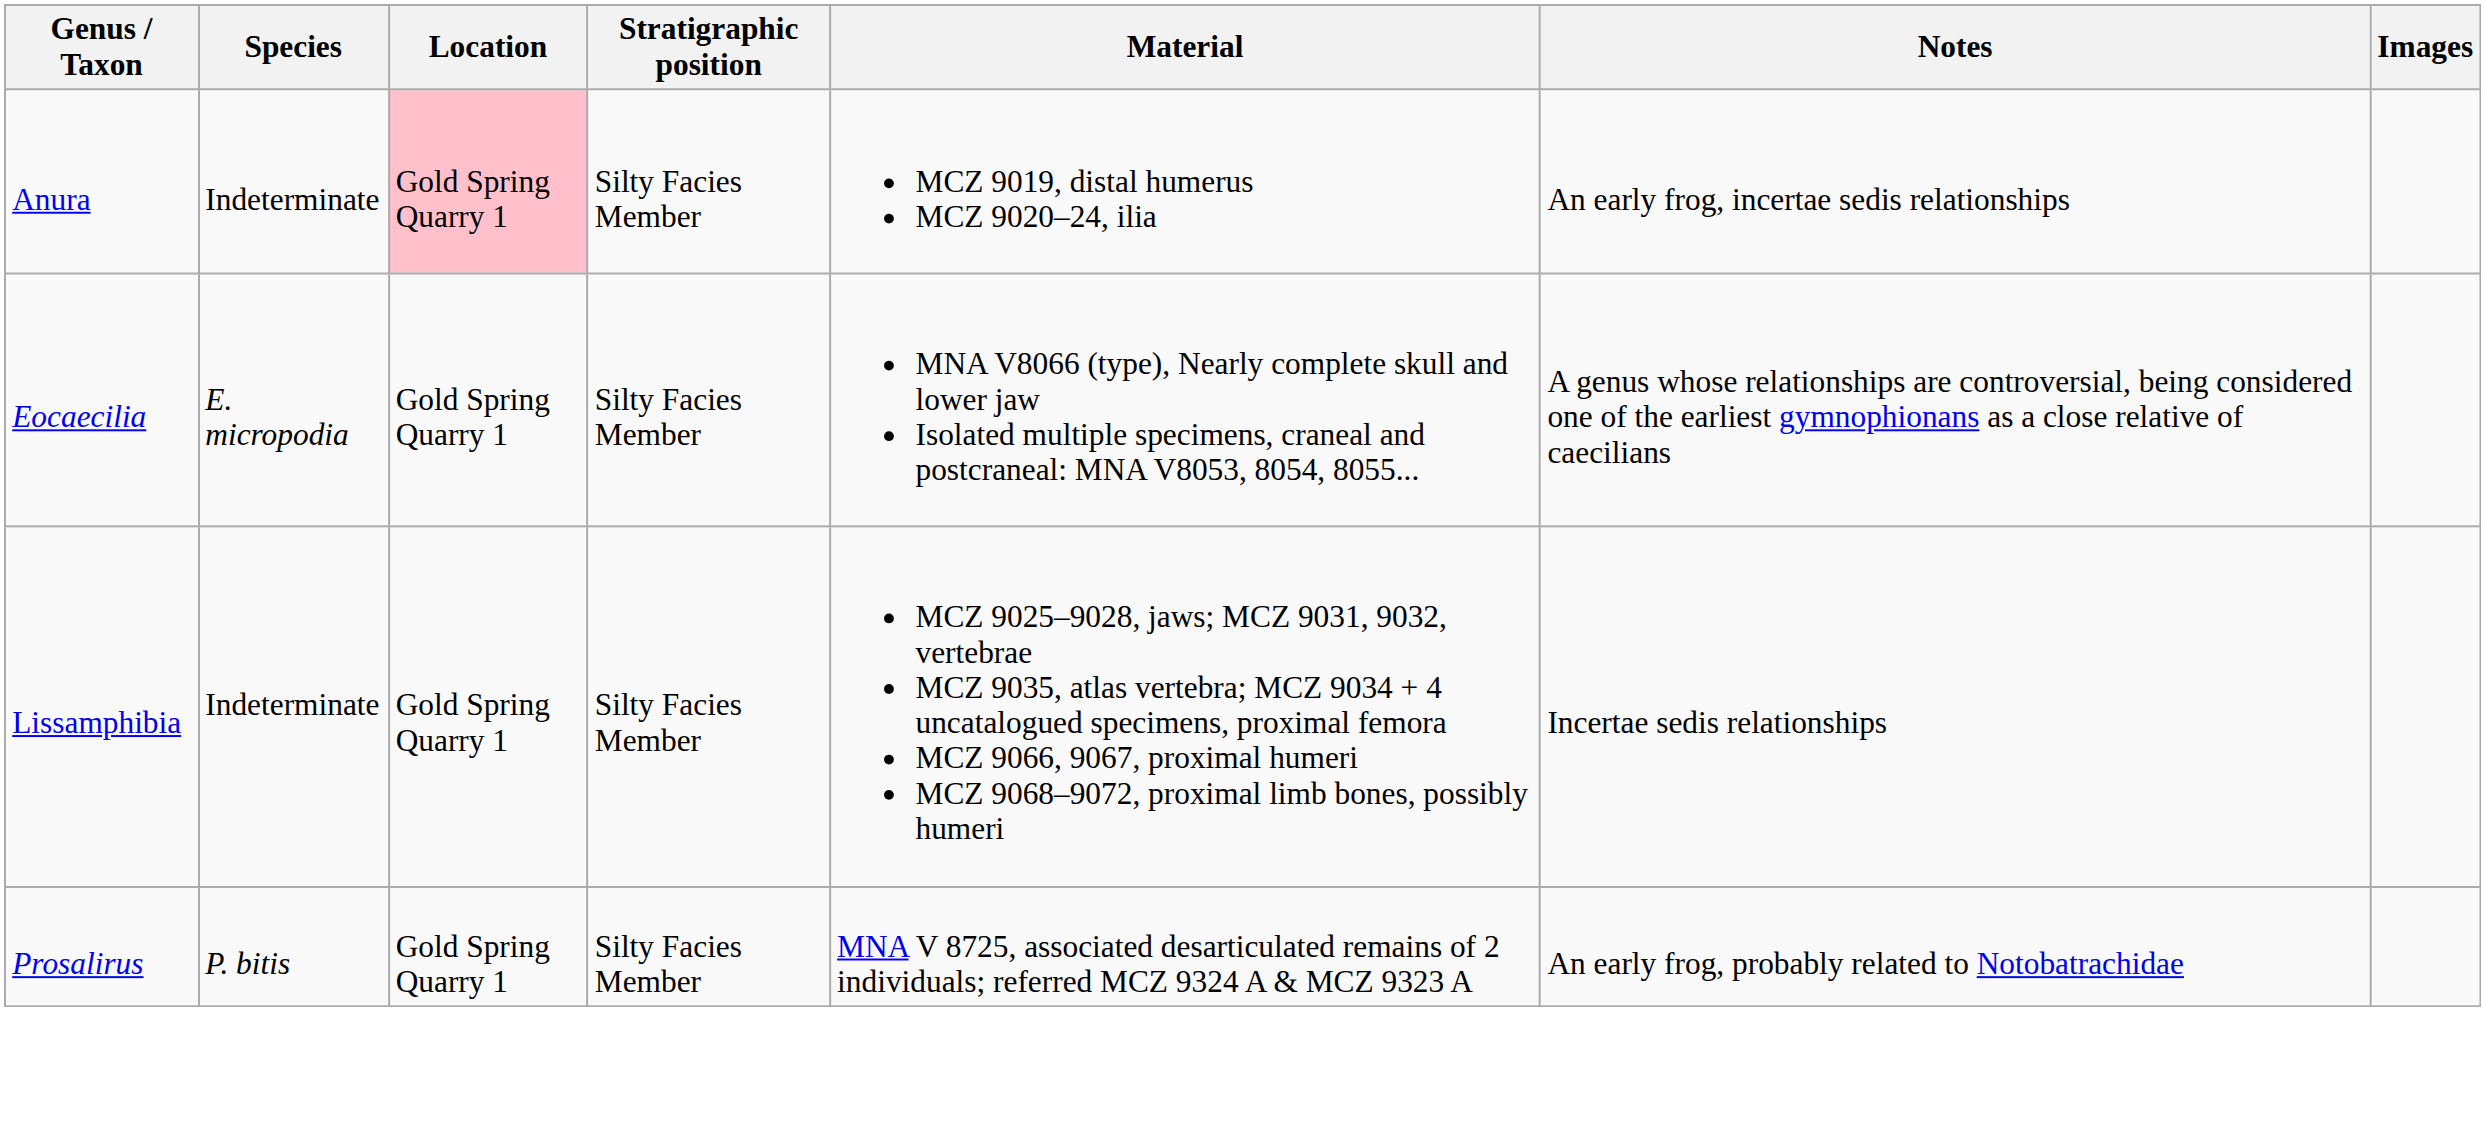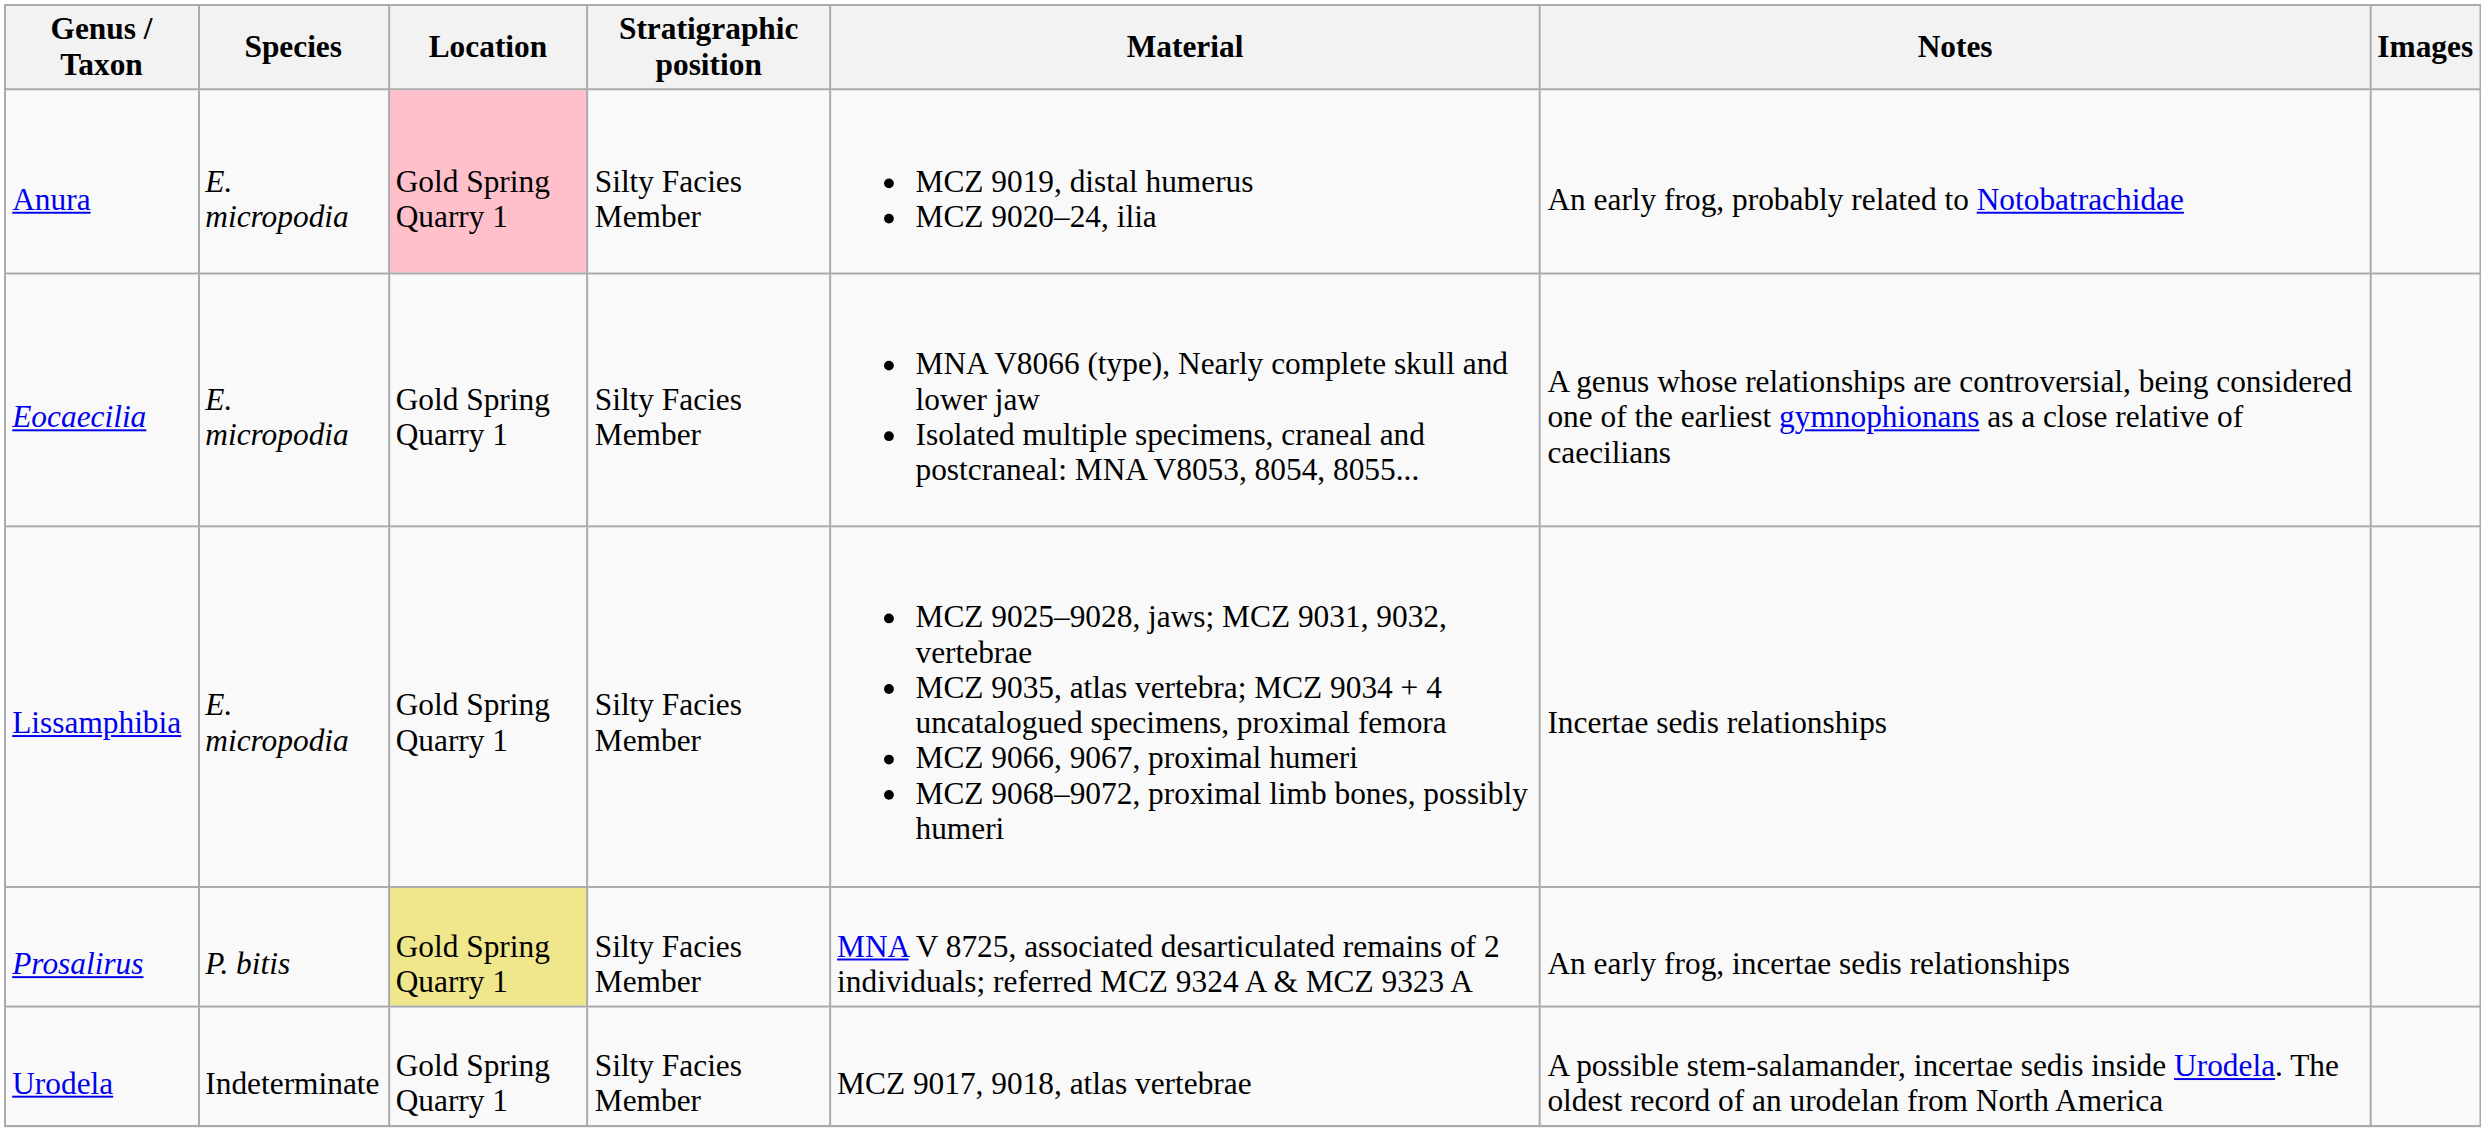Anura | Species: Indeterminate -> E. micropodia
Anura | Notes: An early frog, incertae sedis relationships -> An early frog, probably related to Notobatrachidae
Lissamphibia | Species: Indeterminate -> E. micropodia
Prosalirus | Location: no background -> khaki background
Prosalirus | Notes: An early frog, probably related to Notobatrachidae -> An early frog, incertae sedis relationships
+ row: Urodela | Indeterminate | Gold Spring Quarry 1 | Silty Facies Member | MCZ 9017, 9018, atlas vertebrae | A possible stem-salamander, incertae sedis inside Urodela. The oldest record of an urodelan from North America
